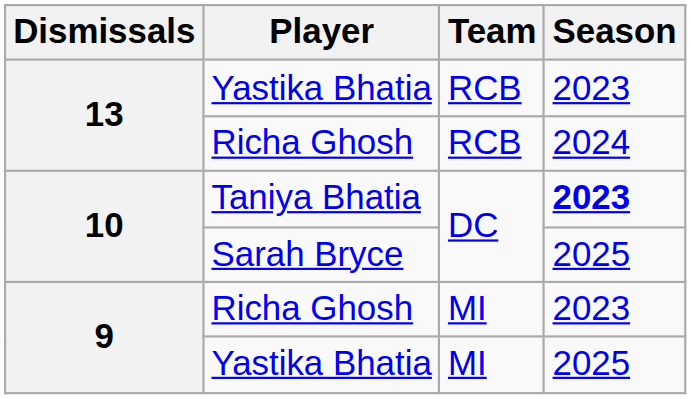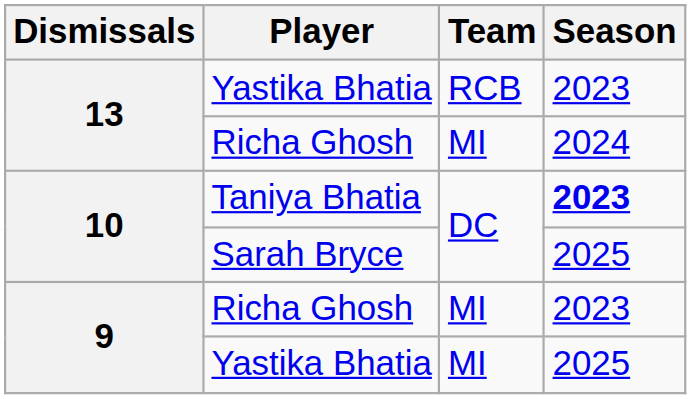13 / Richa Ghosh | Team: RCB -> MI
